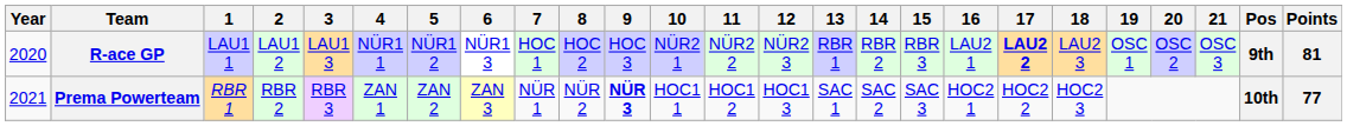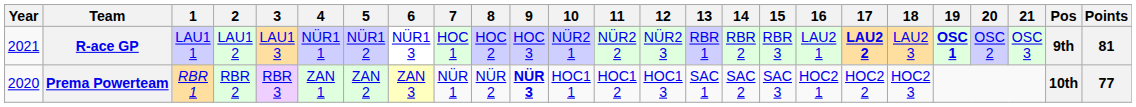R-ace GP | Year: 2020 -> 2021
R-ace GP | 19: normal -> bold
Prema Powerteam | Year: 2021 -> 2020
